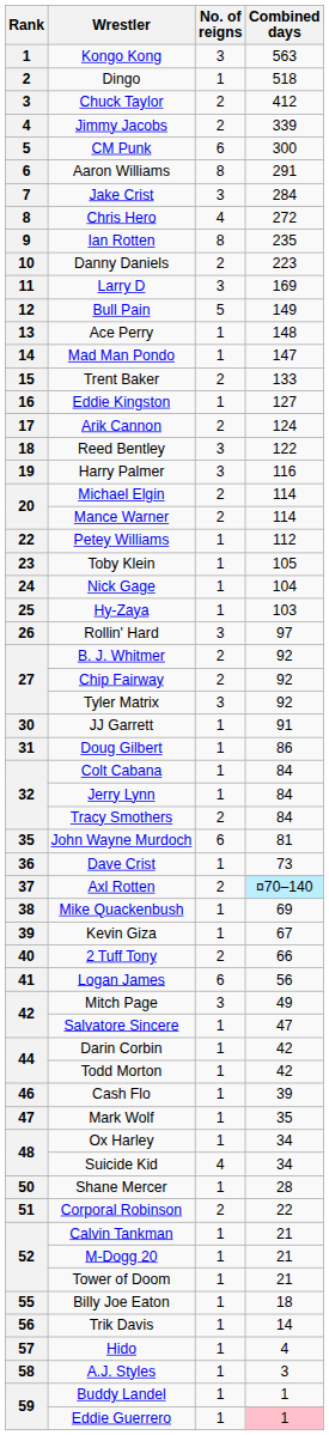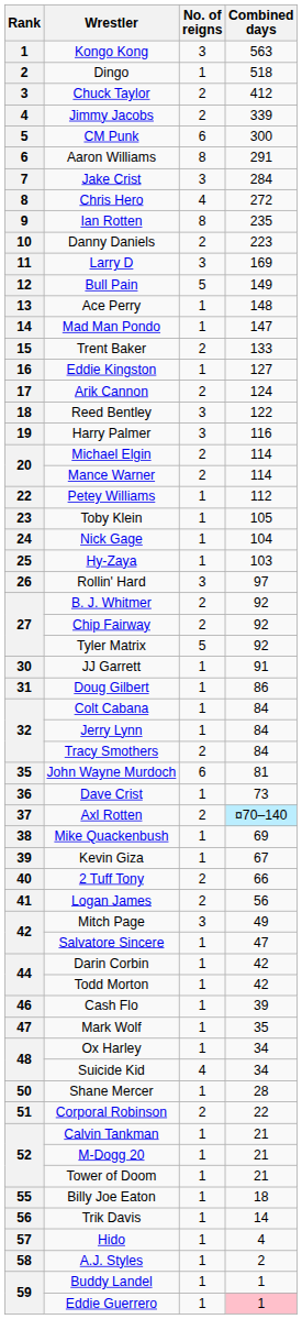Tyler Matrix | No. of reigns: 3 -> 5
Logan James | No. of reigns: 6 -> 2
A.J. Styles | Combined days: 3 -> 2
